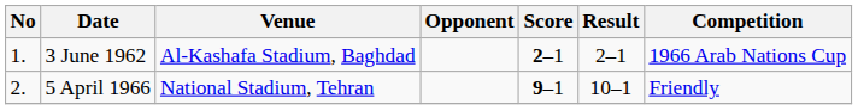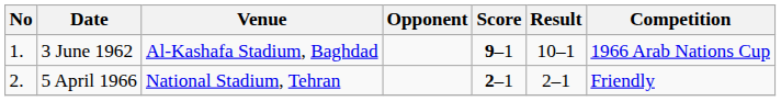3 June 1962 | Score: 2–1 -> 9–1
3 June 1962 | Result: 2–1 -> 10–1
5 April 1966 | Score: 9–1 -> 2–1
5 April 1966 | Result: 10–1 -> 2–1
